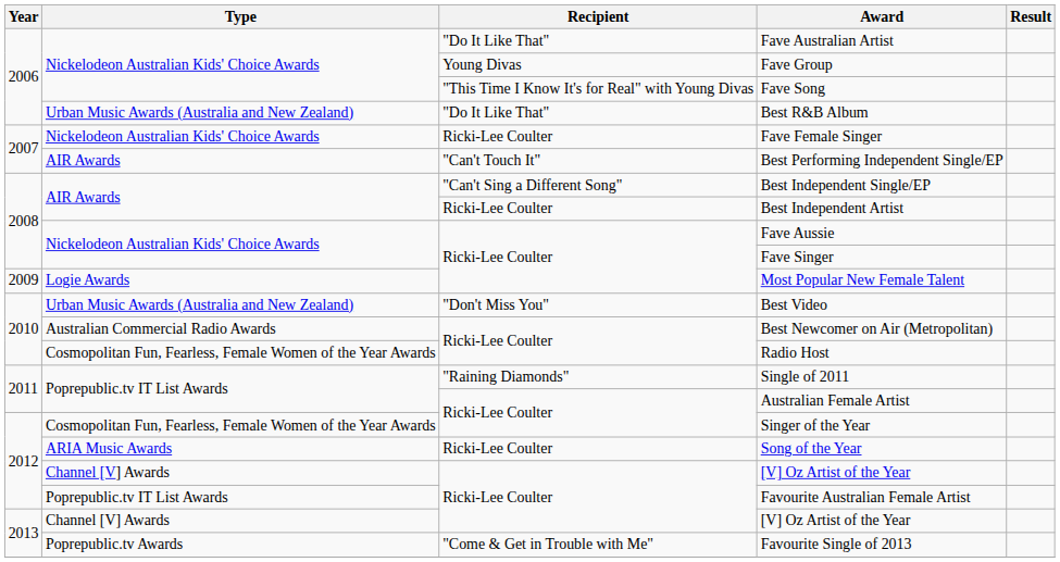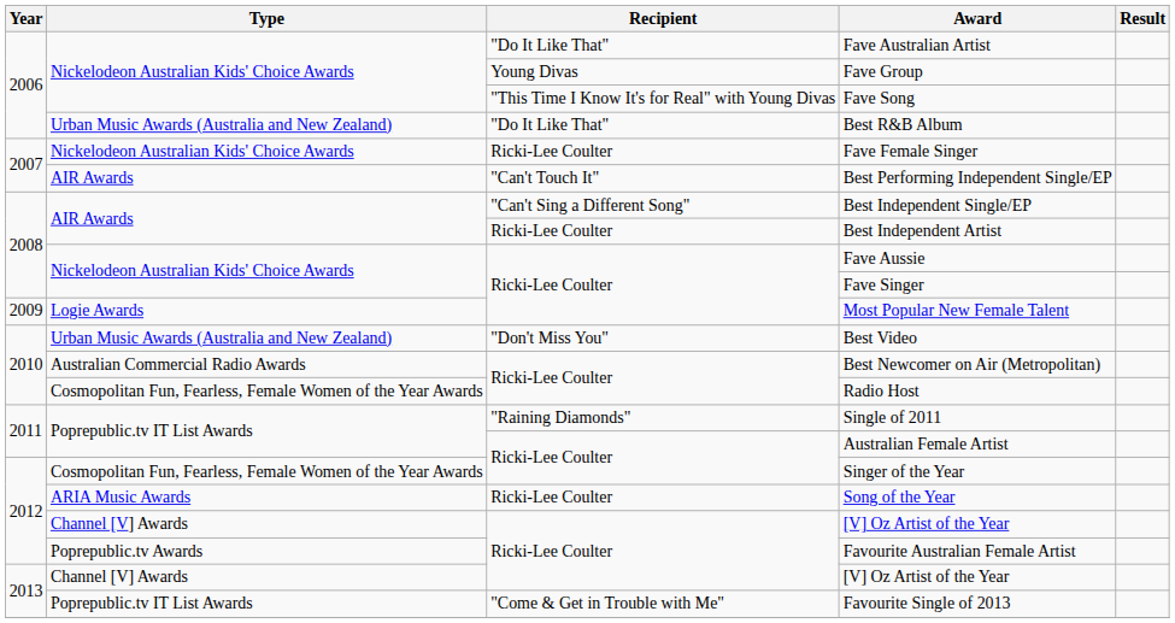Favourite Australian Female Artist | Type: Poprepublic.tv IT List Awards -> Poprepublic.tv Awards
Favourite Single of 2013 | Type: Poprepublic.tv Awards -> Poprepublic.tv IT List Awards
